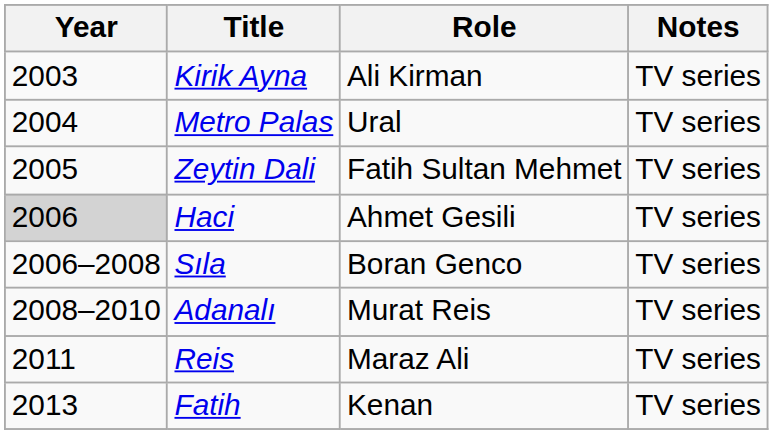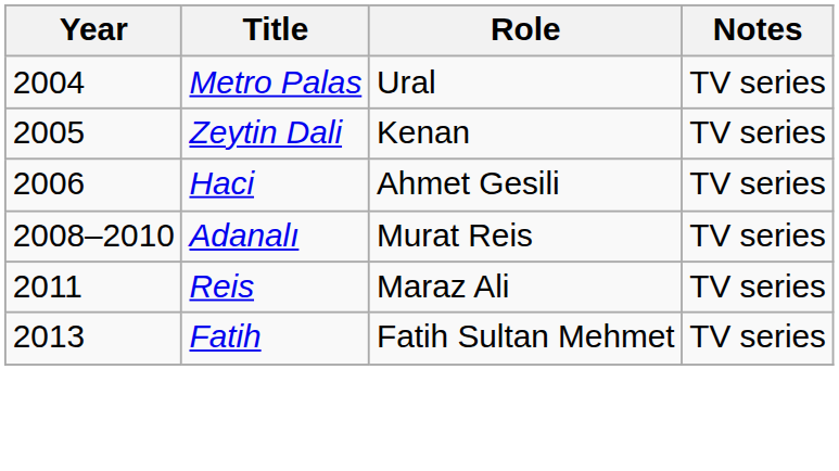- row: 2003 | Kirik Ayna | Ali Kirman | TV series
Zeytin Dali | Role: Fatih Sultan Mehmet -> Kenan
Haci | Year: lightgrey background -> no background
- row: 2006–2008 | Sıla | Boran Genco | TV series
Fatih | Role: Kenan -> Fatih Sultan Mehmet
